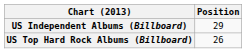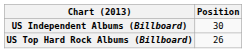US Independent Albums (Billboard) | Position: 29 -> 30
